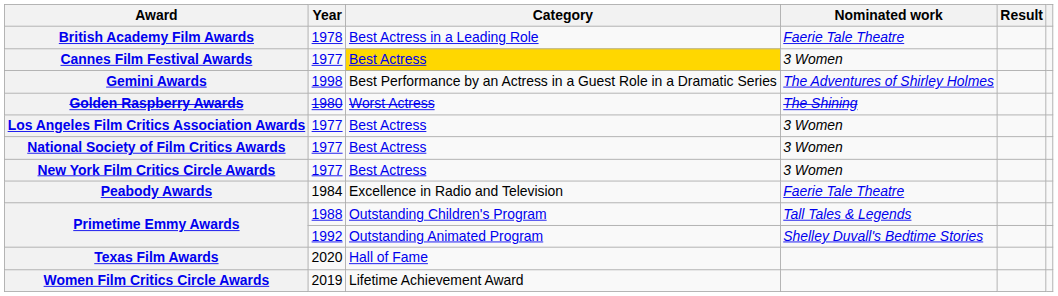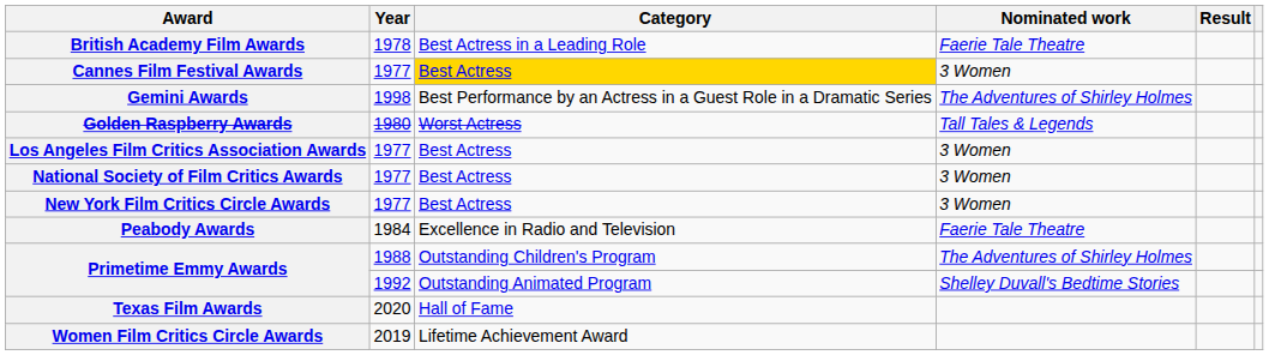Golden Raspberry Awards | Nominated work: The Shining -> Tall Tales & Legends
Primetime Emmy Awards / 1988 | Nominated work: Tall Tales & Legends -> The Adventures of Shirley Holmes
